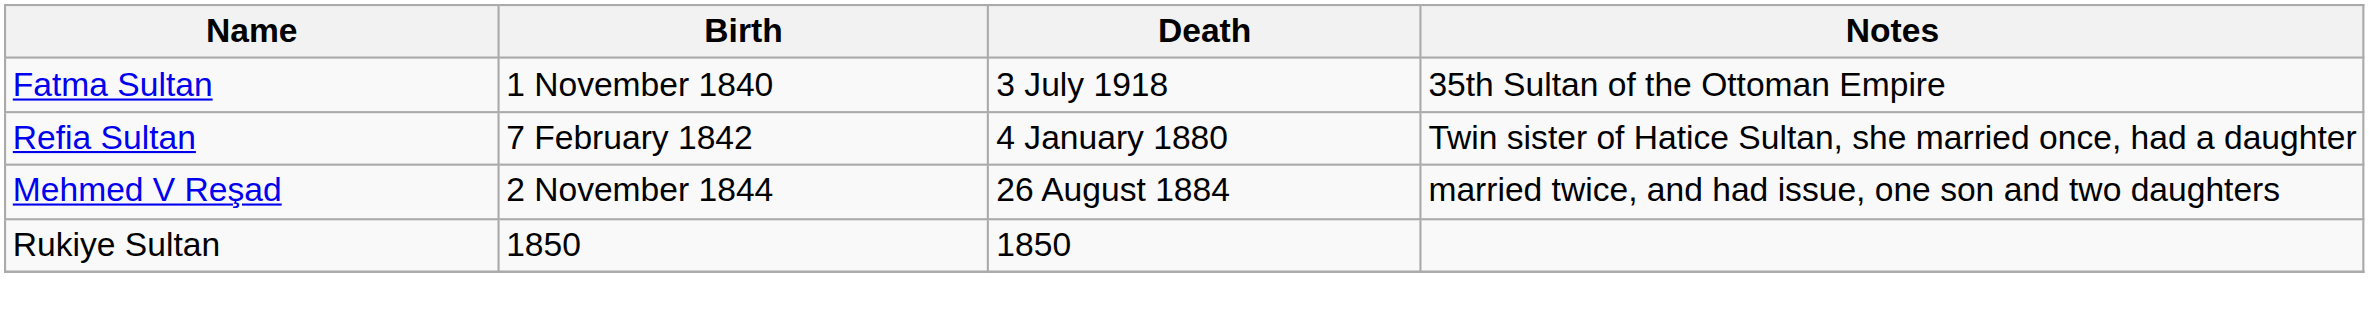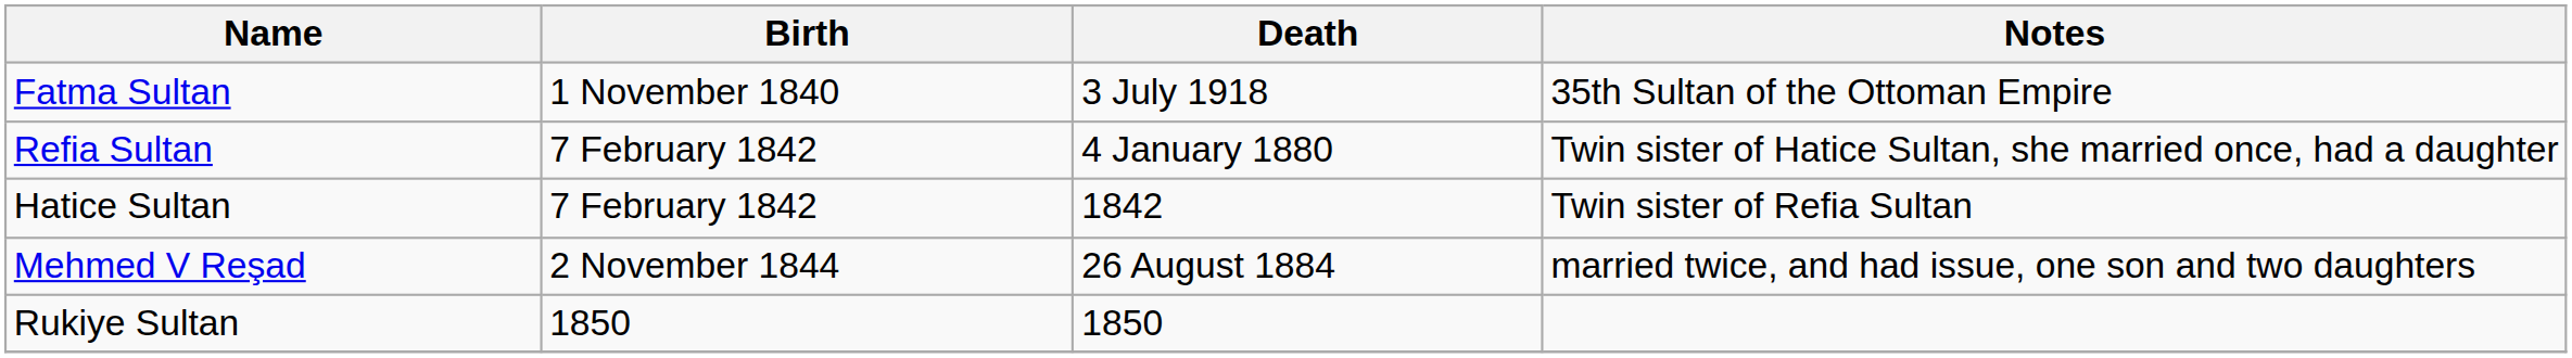+ row: Hatice Sultan | 7 February 1842 | 1842 | Twin sister of Refia Sultan
